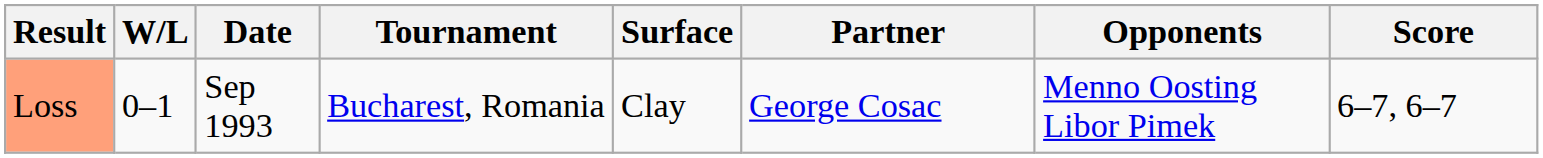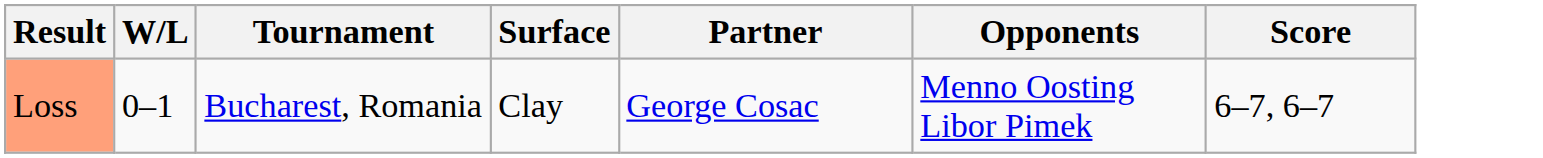- column: Date | Sep 1993
